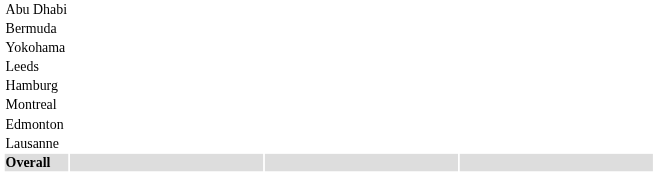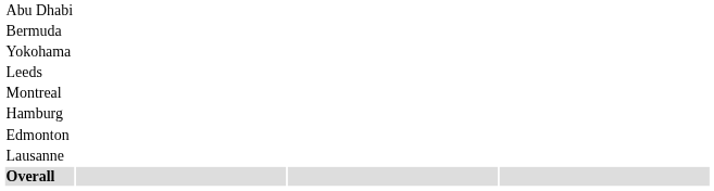rows swapped: Montreal <-> Hamburg
